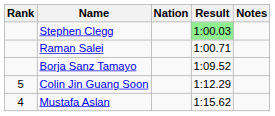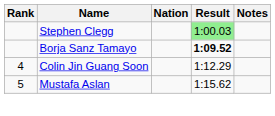- row: Raman Salei | 1:00.71
Borja Sanz Tamayo | Result: normal -> bold
Colin Jin Guang Soon | Rank: 5 -> 4
Mustafa Aslan | Rank: 4 -> 5
